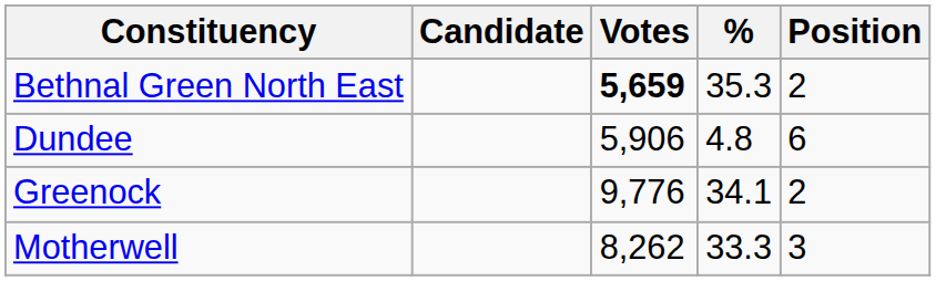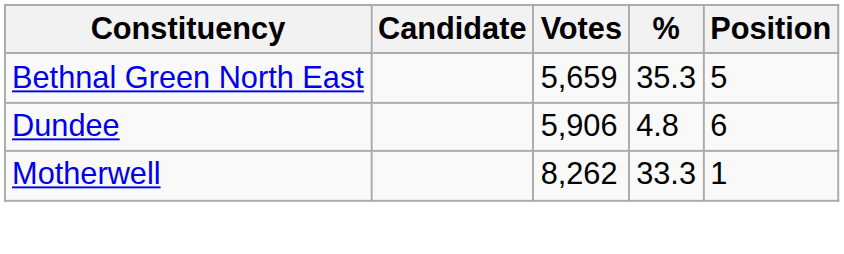Bethnal Green North East | Votes: bold -> normal
Bethnal Green North East | Position: 2 -> 5
- row: Greenock | 9,776 | 34.1 | 2
Motherwell | Position: 3 -> 1
